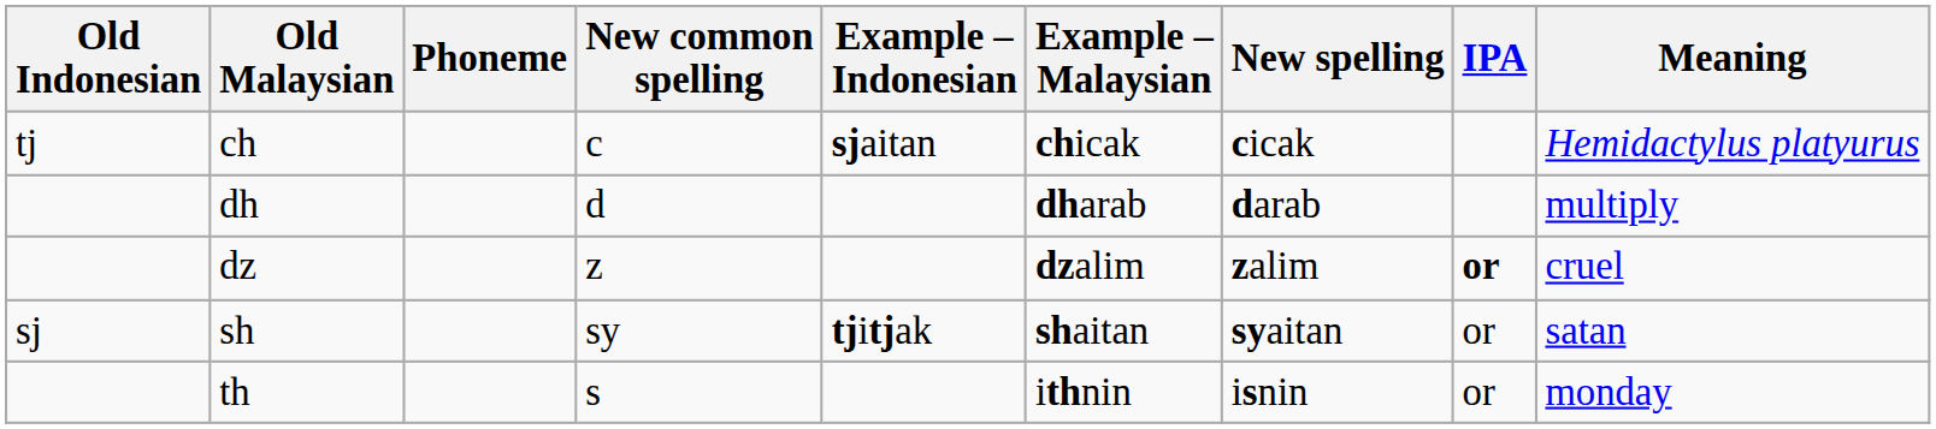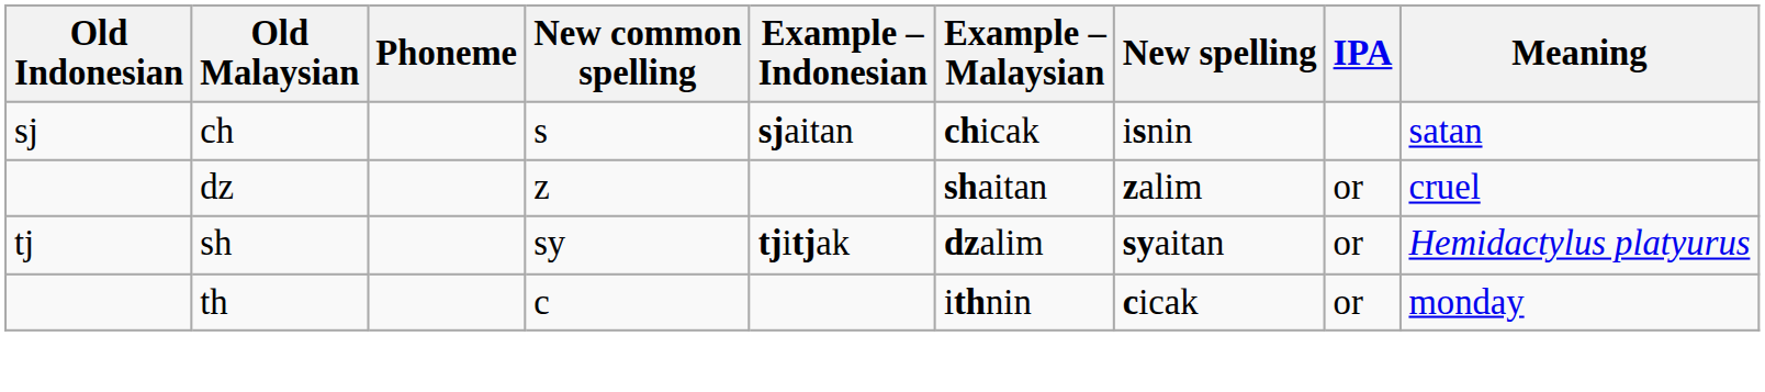ch | Old Indonesian: tj -> sj
ch | New common spelling: c -> s
ch | New spelling: cicak -> isnin
ch | Meaning: Hemidactylus platyurus -> satan
- row: dh | d | dharab | darab | multiply
dz | Example – Malaysian: dzalim -> shaitan
dz | IPA: bold -> normal
sh | Old Indonesian: sj -> tj
sh | Example – Malaysian: shaitan -> dzalim
sh | Meaning: satan -> Hemidactylus platyurus
th | New common spelling: s -> c
th | New spelling: isnin -> cicak
